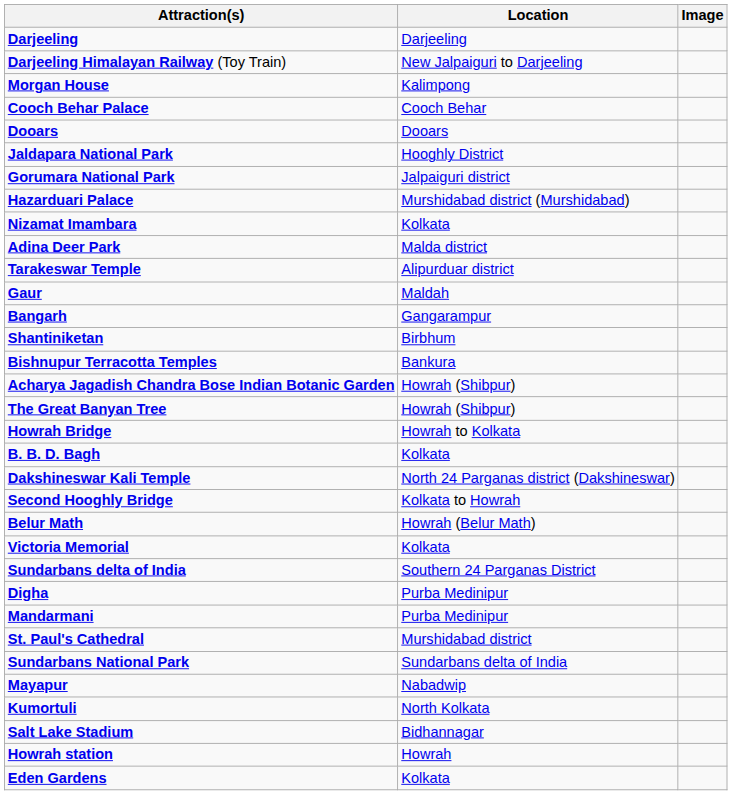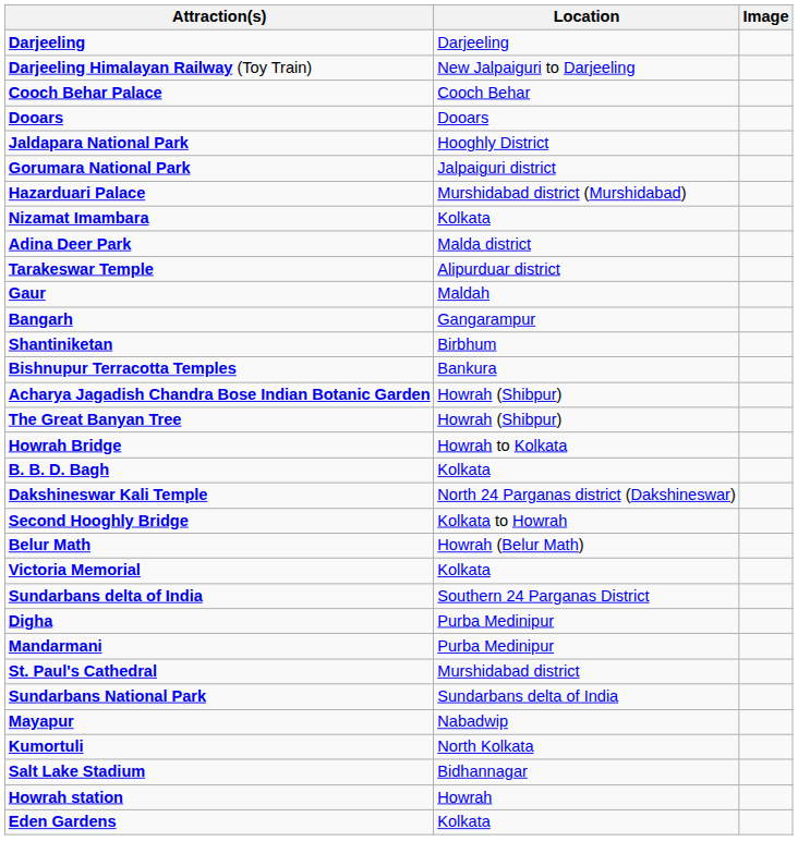- row: Morgan House | Kalimpong
